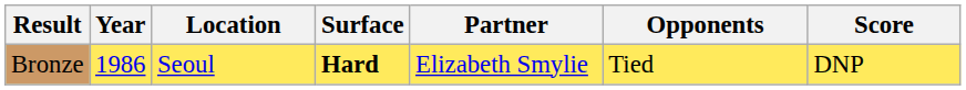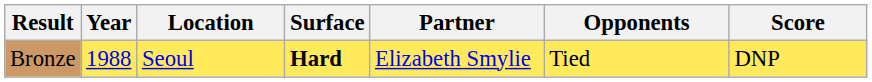Bronze | Year: 1986 -> 1988
